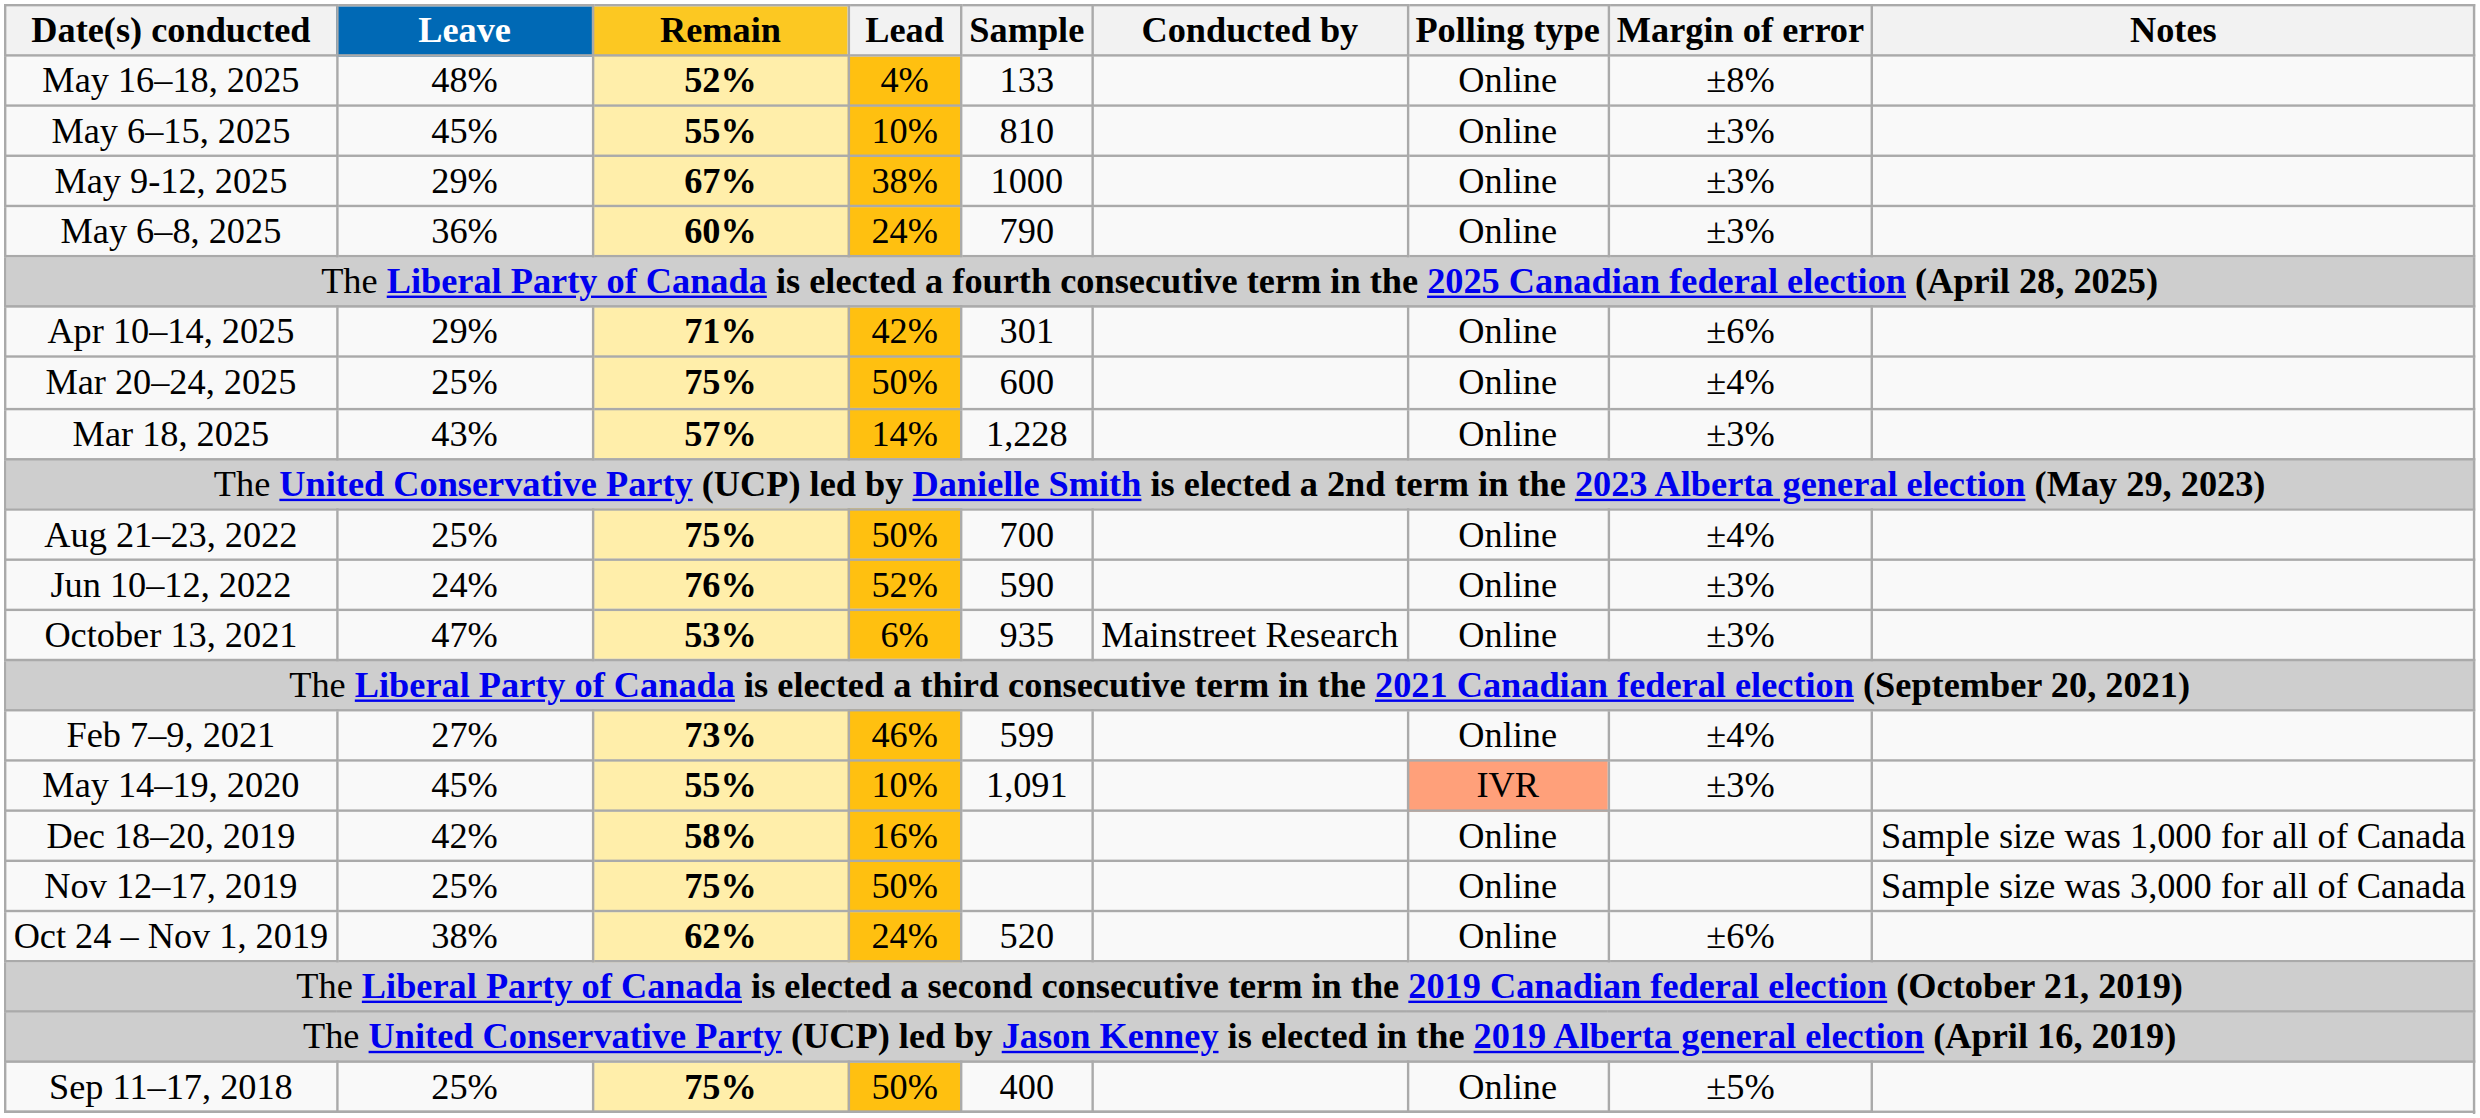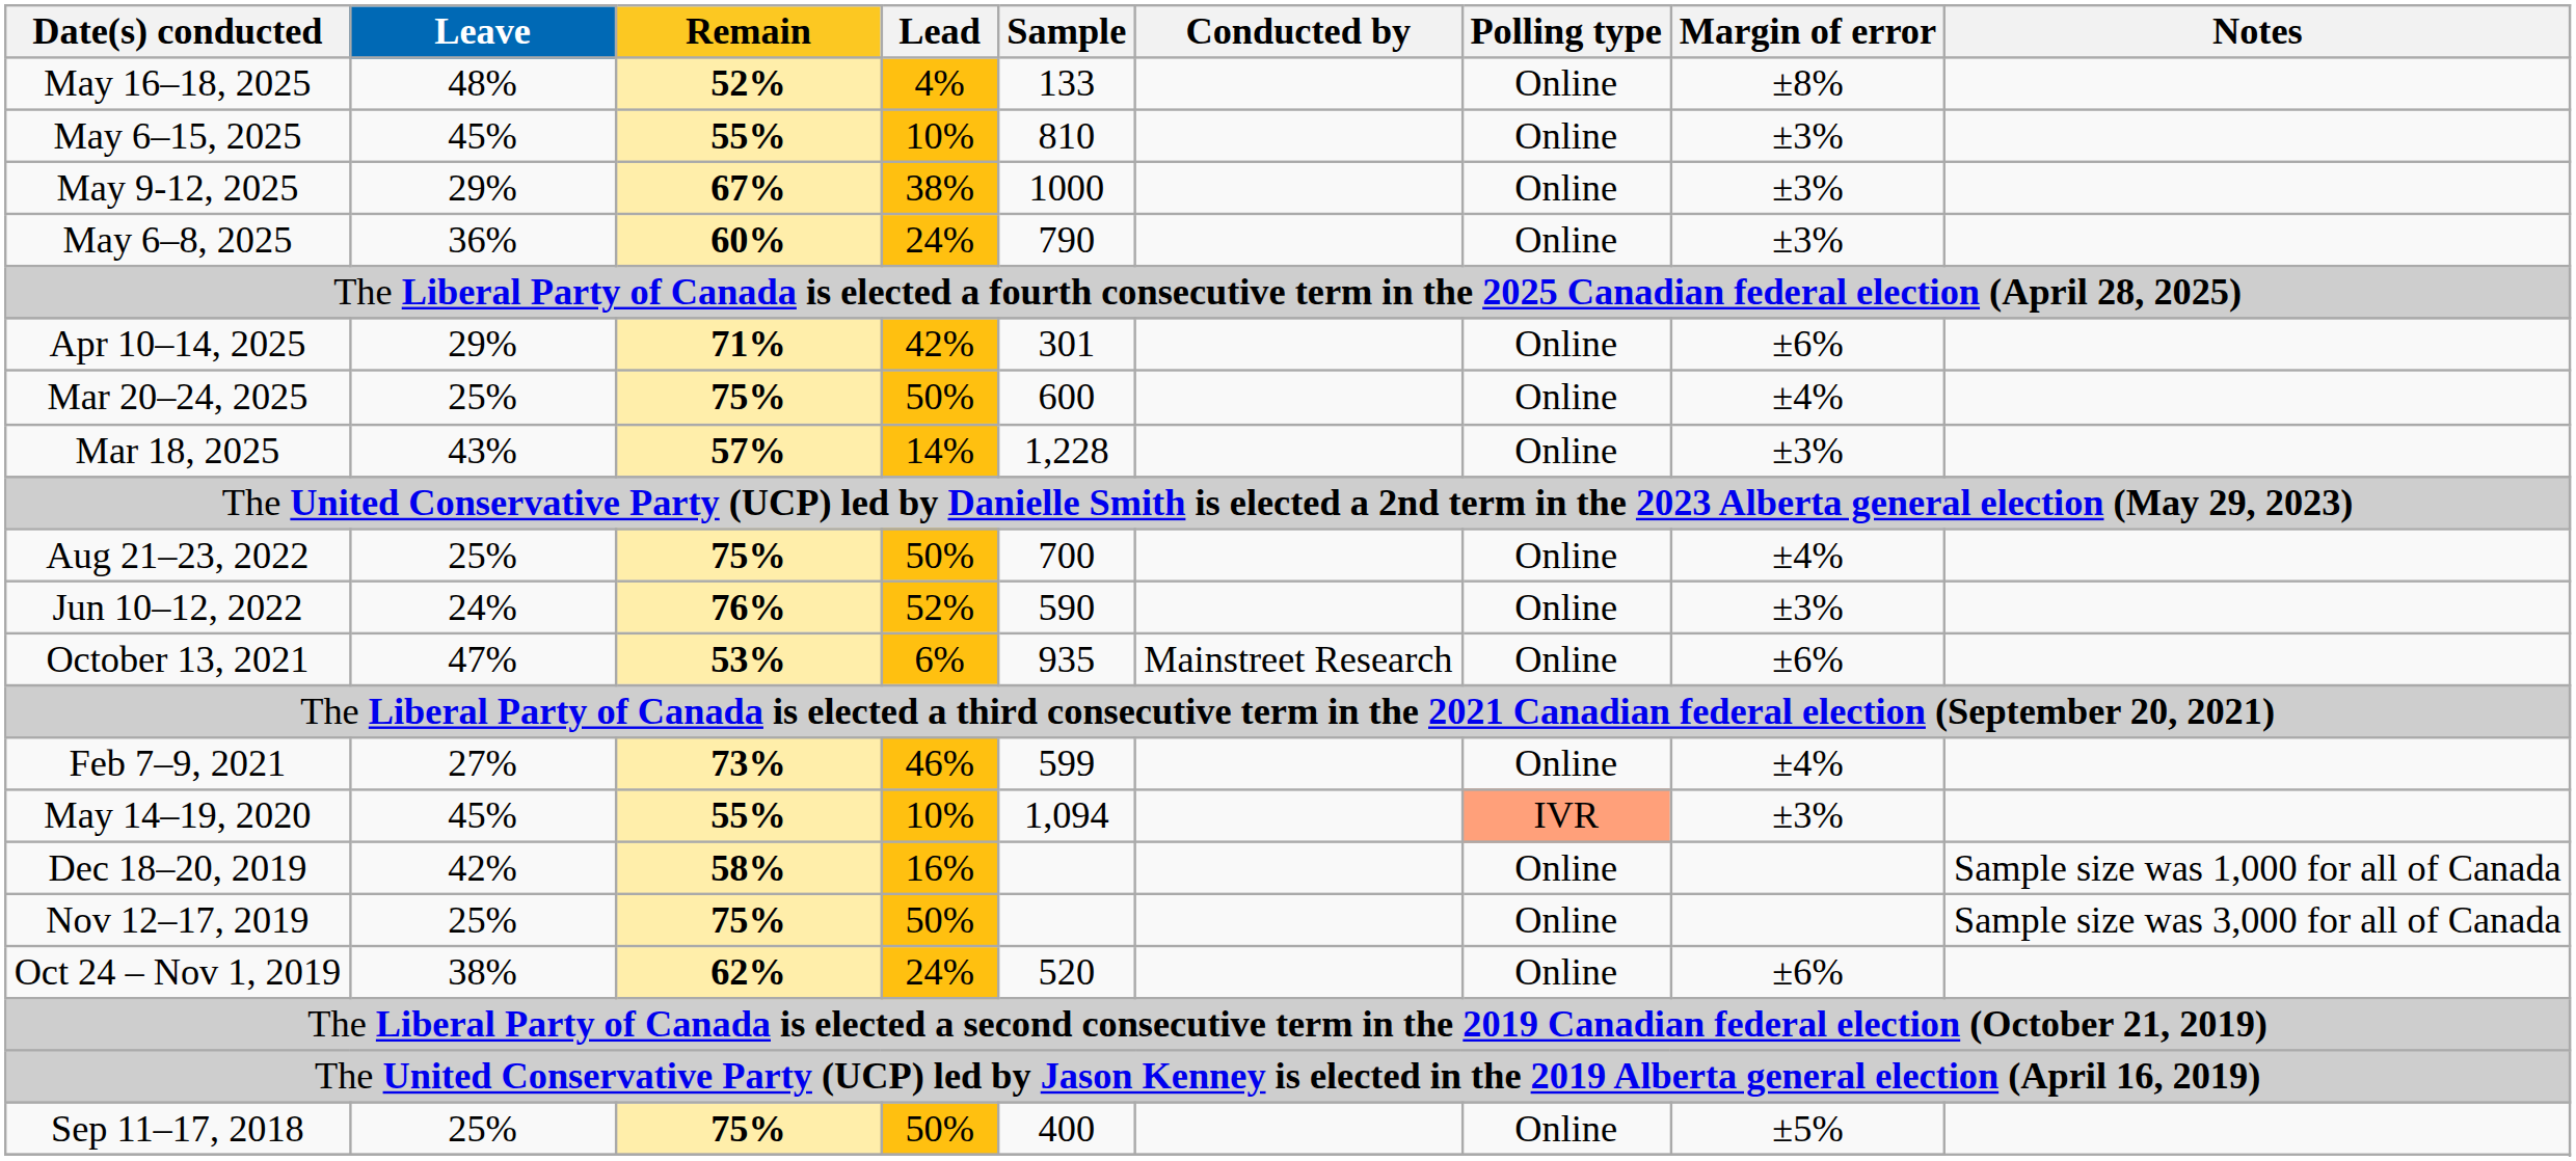October 13, 2021 | Margin of error: ±3% -> ±6%
May 14–19, 2020 | Sample: 1,091 -> 1,094
